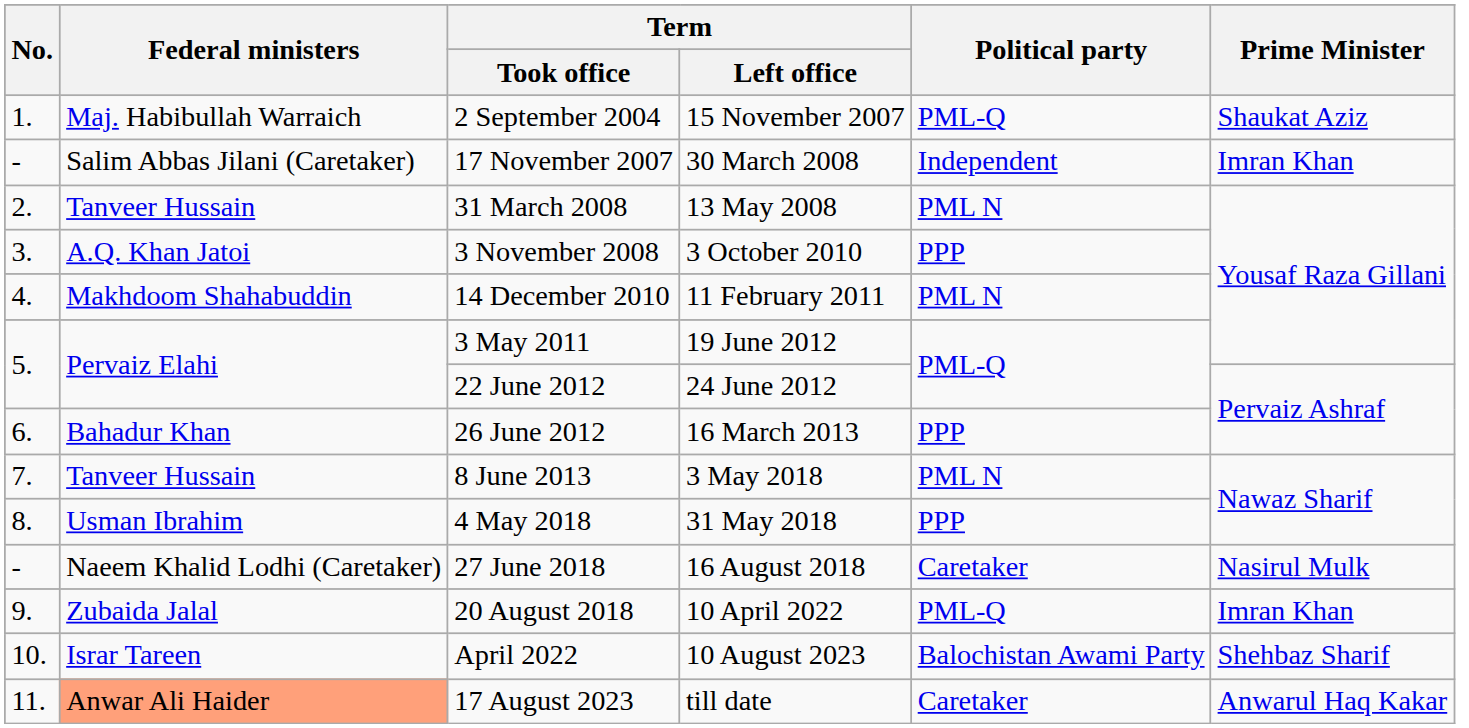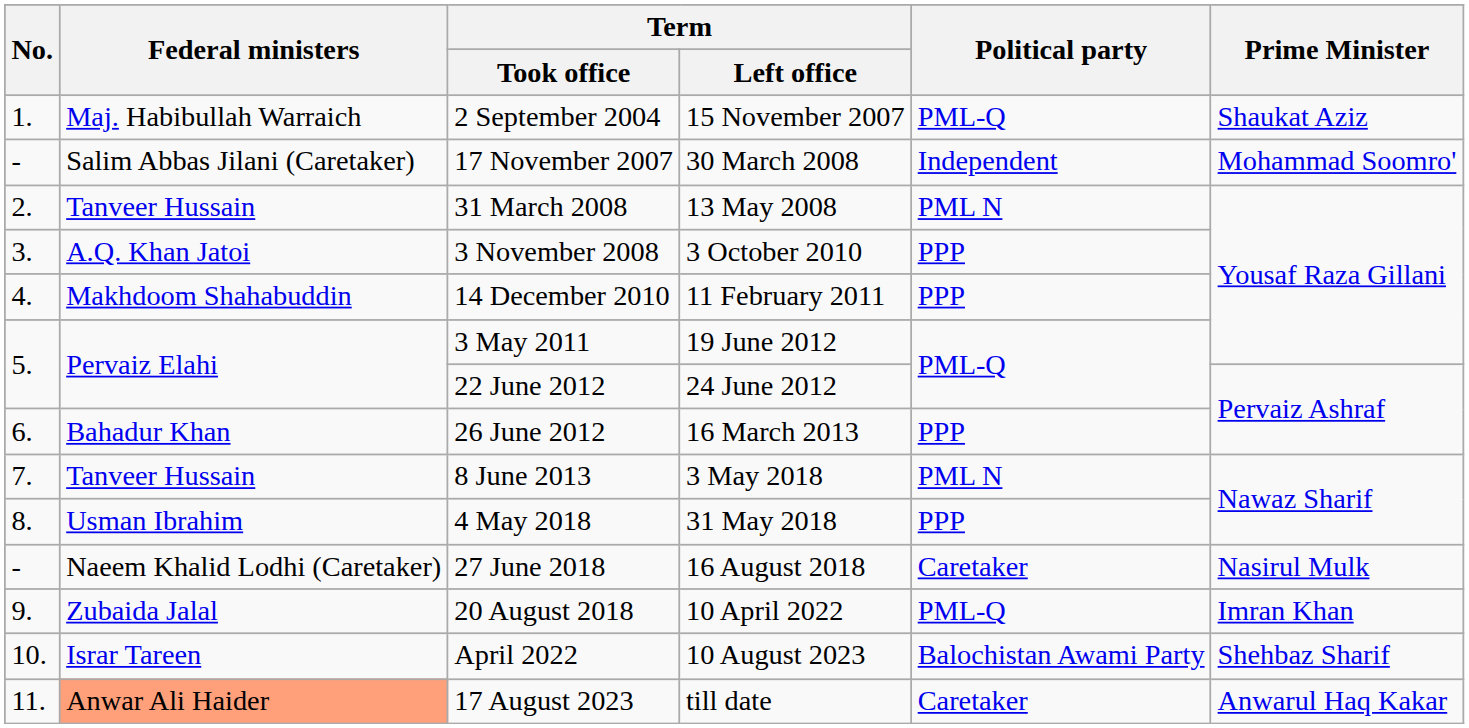17 November 2007 | Prime Minister: Imran Khan -> Mohammad Soomro'
14 December 2010 | Political party: PML N -> PPP
